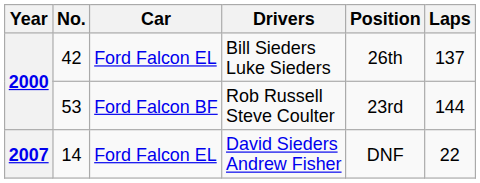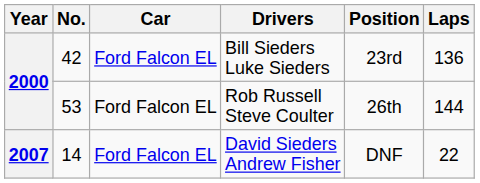Bill Sieders Luke Sieders | Position: 26th -> 23rd
Bill Sieders Luke Sieders | Laps: 137 -> 136
Rob Russell Steve Coulter | Car: Ford Falcon BF -> Ford Falcon EL
Rob Russell Steve Coulter | Position: 23rd -> 26th
